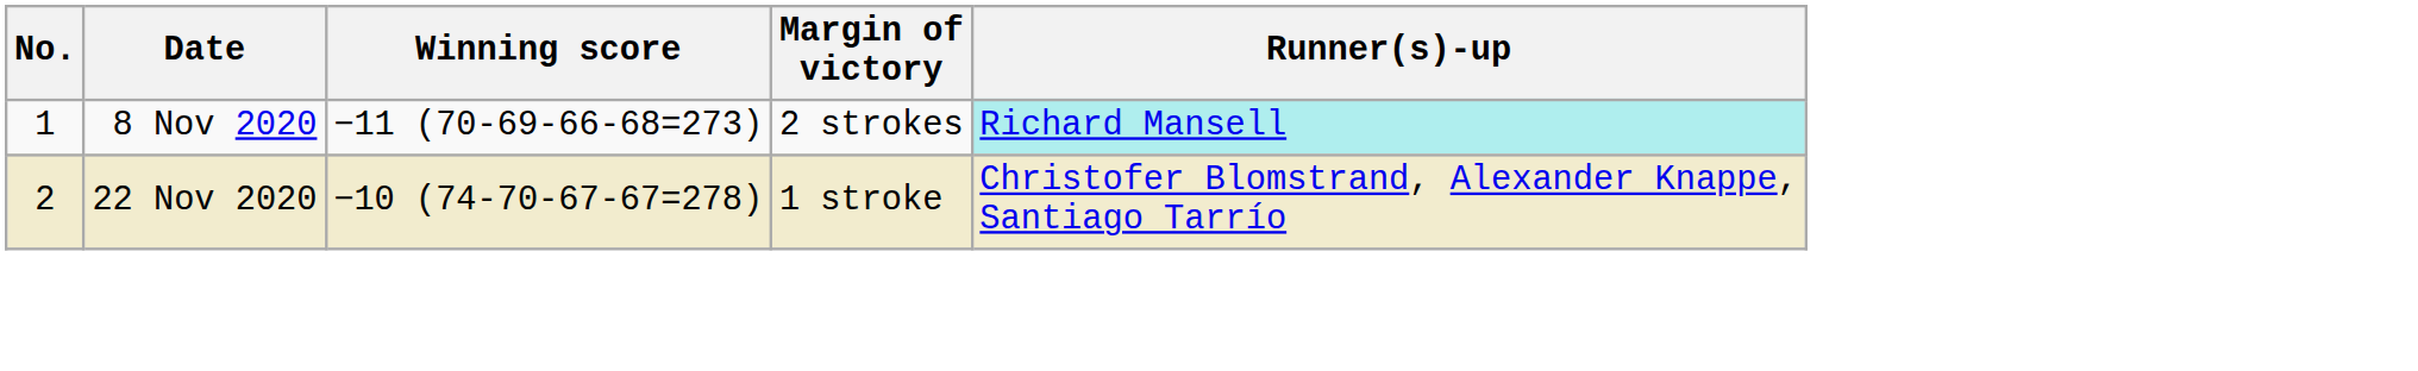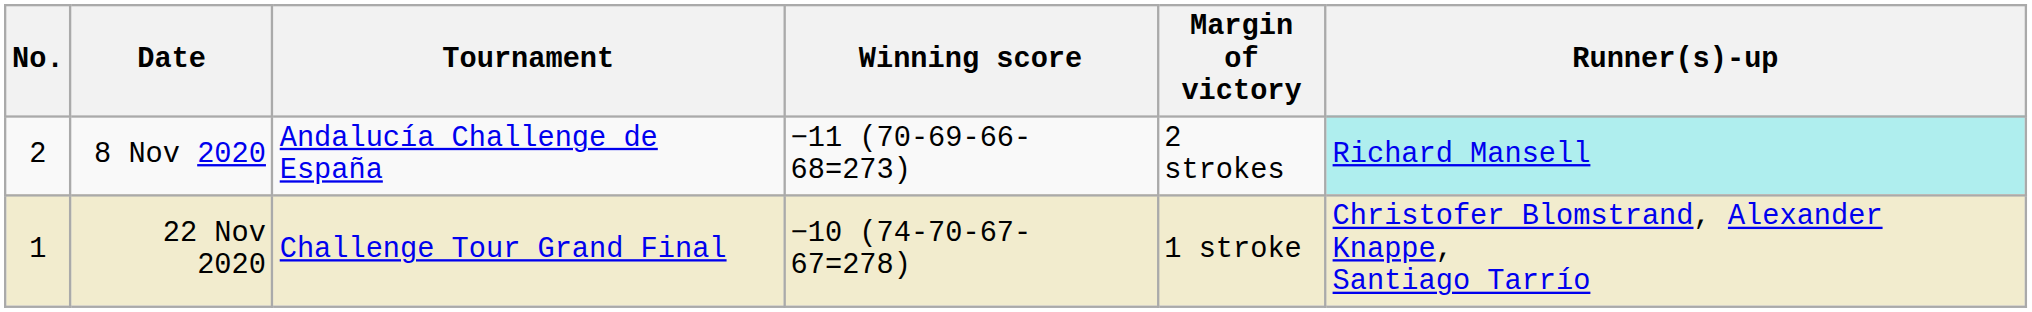+ column: Tournament | Andalucía Challenge de España | Challenge Tour Grand Final
8 Nov 2020 | No.: 1 -> 2
22 Nov 2020 | No.: 2 -> 1
